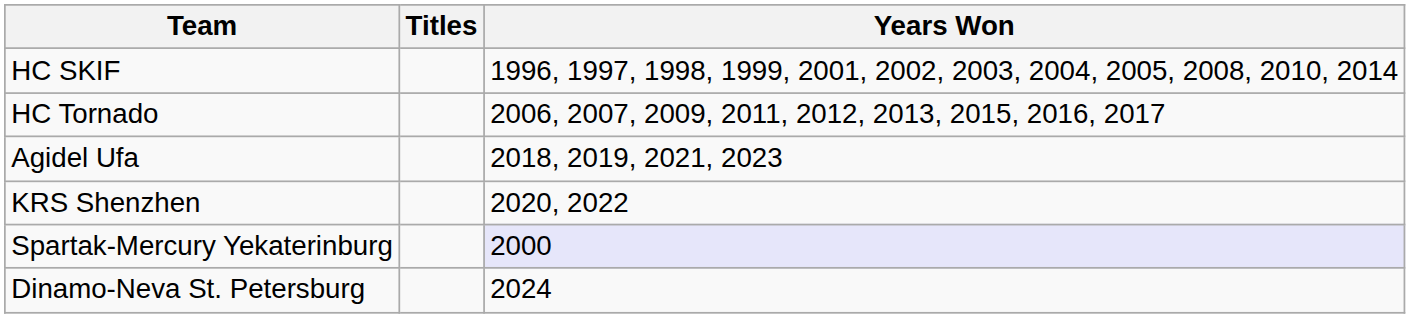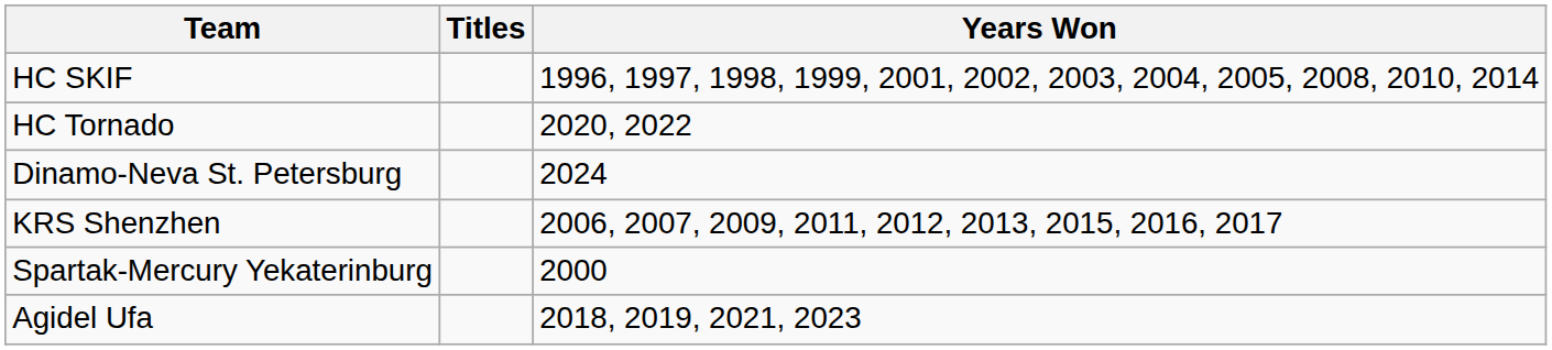HC Tornado | Years Won: 2006, 2007, 2009, 2011, 2012, 2013, 2015, 2016, 2017 -> 2020, 2022
rows swapped: Agidel Ufa <-> Dinamo-Neva St. Petersburg
KRS Shenzhen | Years Won: 2020, 2022 -> 2006, 2007, 2009, 2011, 2012, 2013, 2015, 2016, 2017
Spartak-Mercury Yekaterinburg | Years Won: lavender background -> no background
